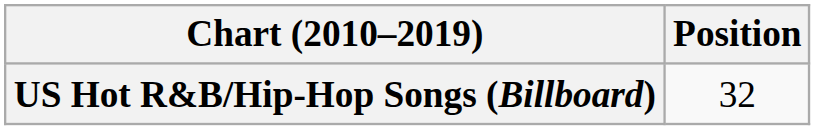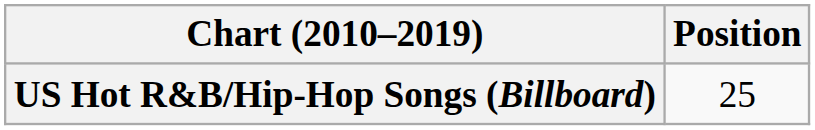US Hot R&B/Hip-Hop Songs (Billboard) | Position: 32 -> 25
